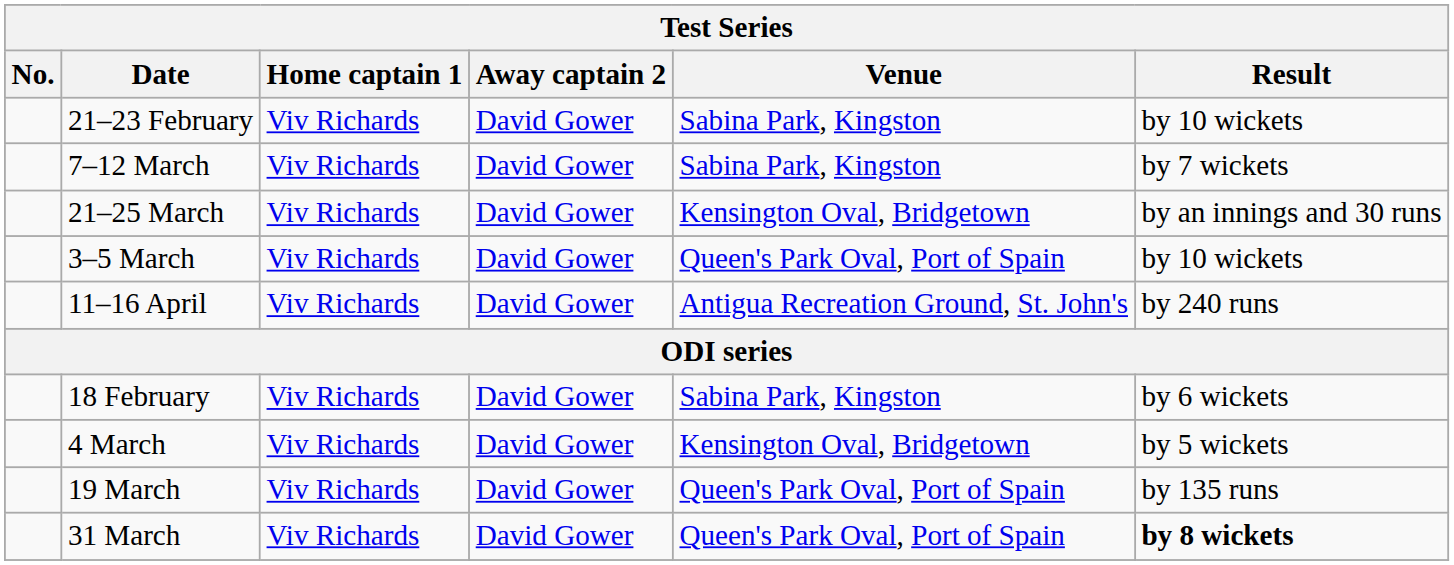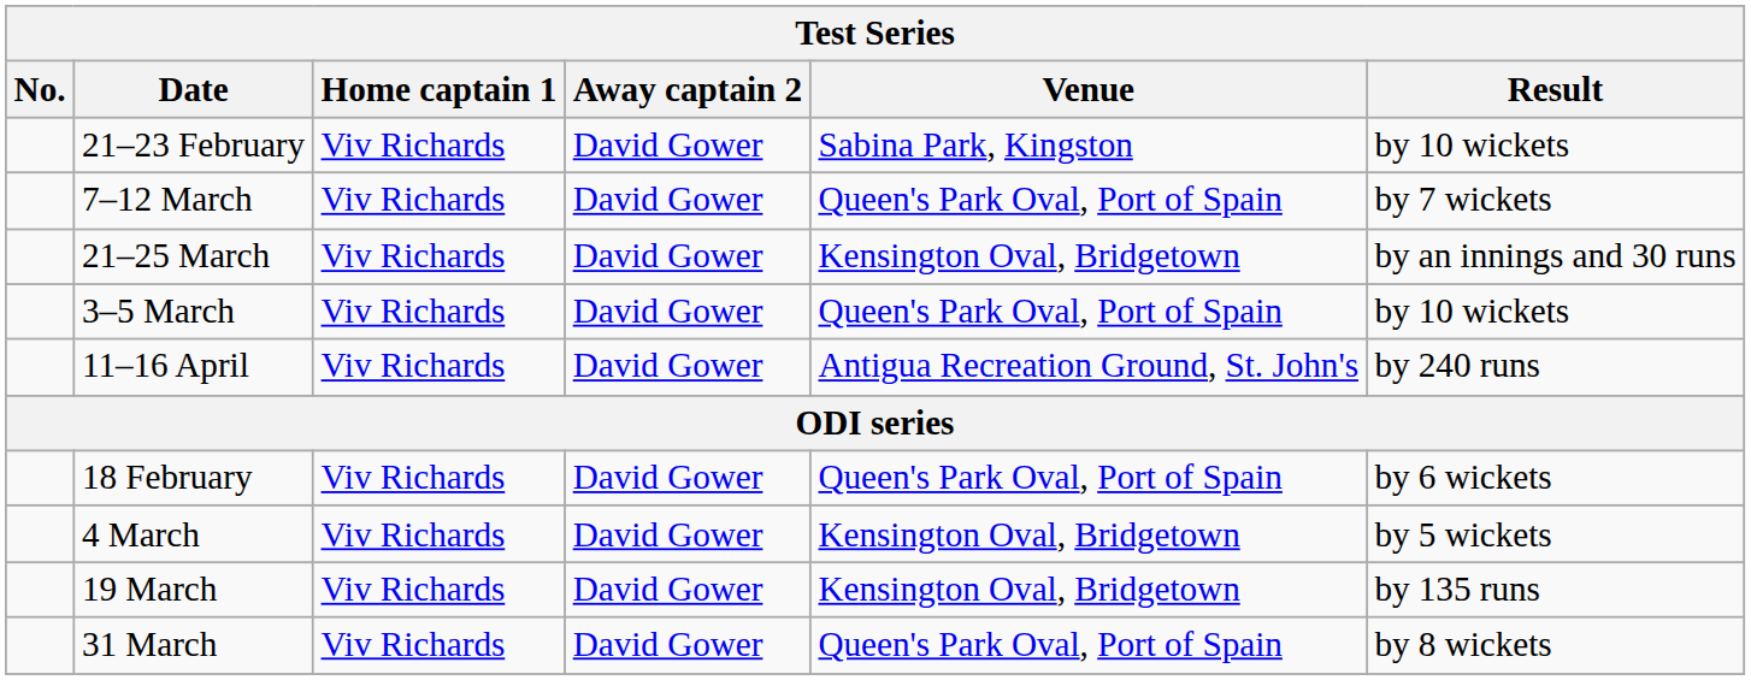7–12 March | Venue: Sabina Park, Kingston -> Queen's Park Oval, Port of Spain
18 February | Venue: Sabina Park, Kingston -> Queen's Park Oval, Port of Spain
19 March | Venue: Queen's Park Oval, Port of Spain -> Kensington Oval, Bridgetown
31 March | Result: bold -> normal
